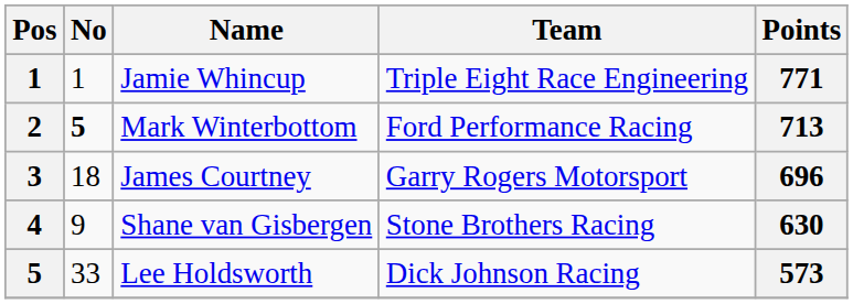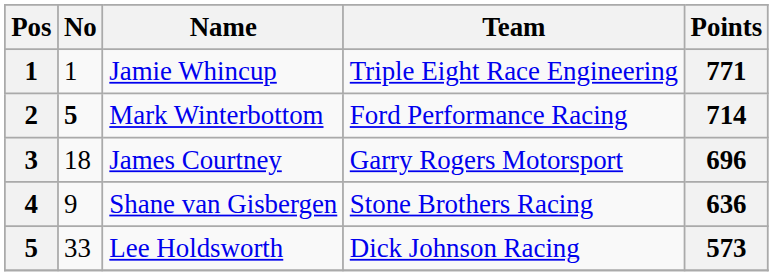Mark Winterbottom | Points: 713 -> 714
Shane van Gisbergen | Points: 630 -> 636
